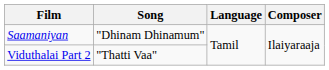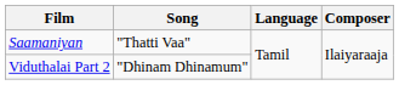Saamaniyan | Song: "Dhinam Dhinamum" -> "Thatti Vaa"
Viduthalai Part 2 | Song: "Thatti Vaa" -> "Dhinam Dhinamum"
